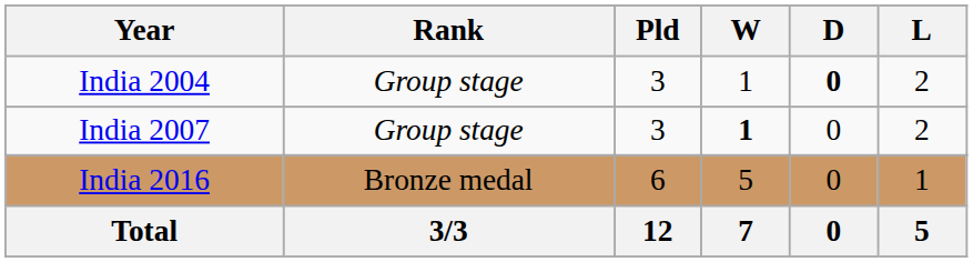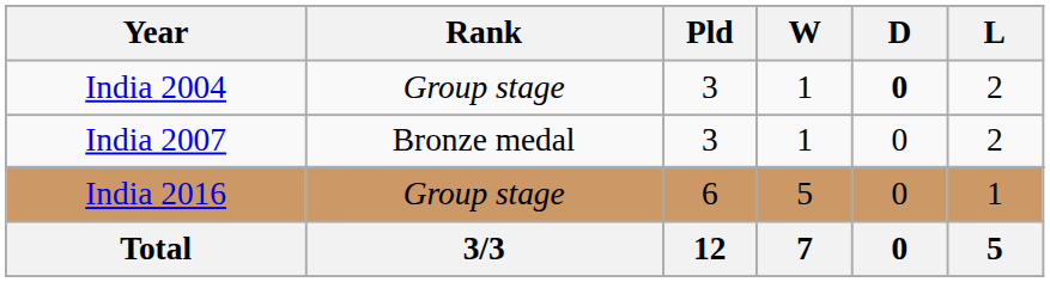India 2007 | Rank: Group stage -> Bronze medal
India 2007 | W: bold -> normal
India 2016 | Rank: Bronze medal -> Group stage
